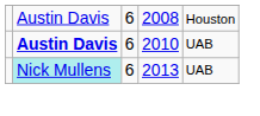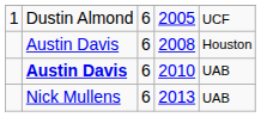+ row: 1 | Dustin Almond | 6 | 2005 | UCF
2013 | column 2: paleturquoise background -> no background
